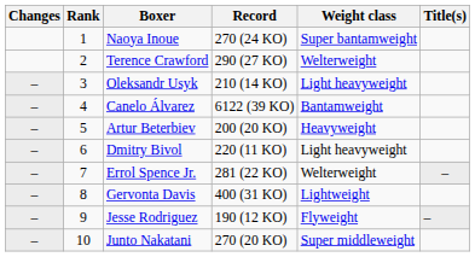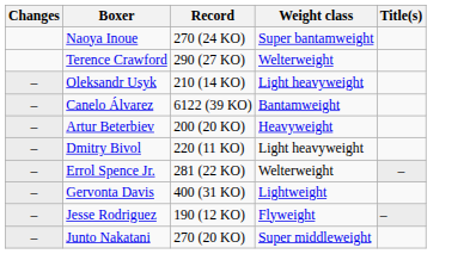- column: Rank | 1 | 2 | 3 | 4 | 5 | 6 | 7 | 8 | 9 | 10
